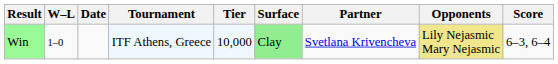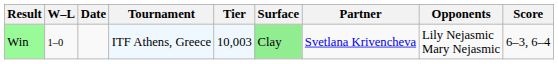Win | Tier: 10,000 -> 10,003
Win | Opponents: khaki background -> no background
